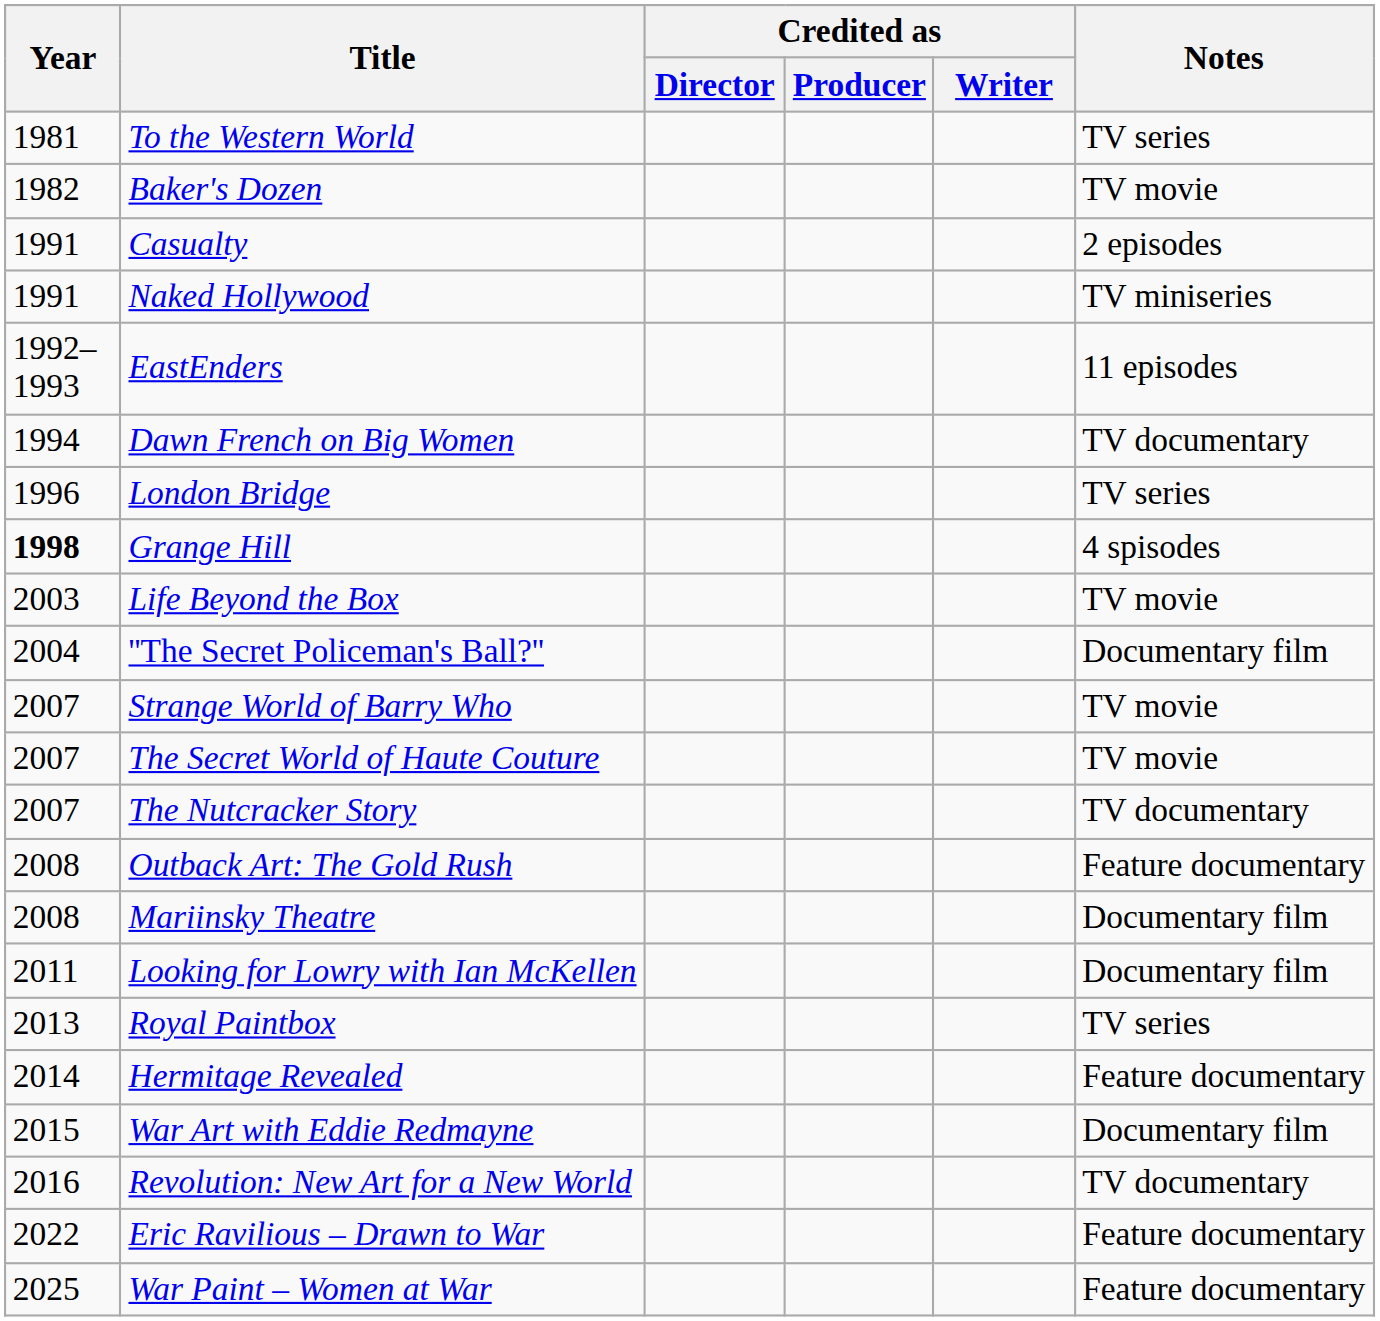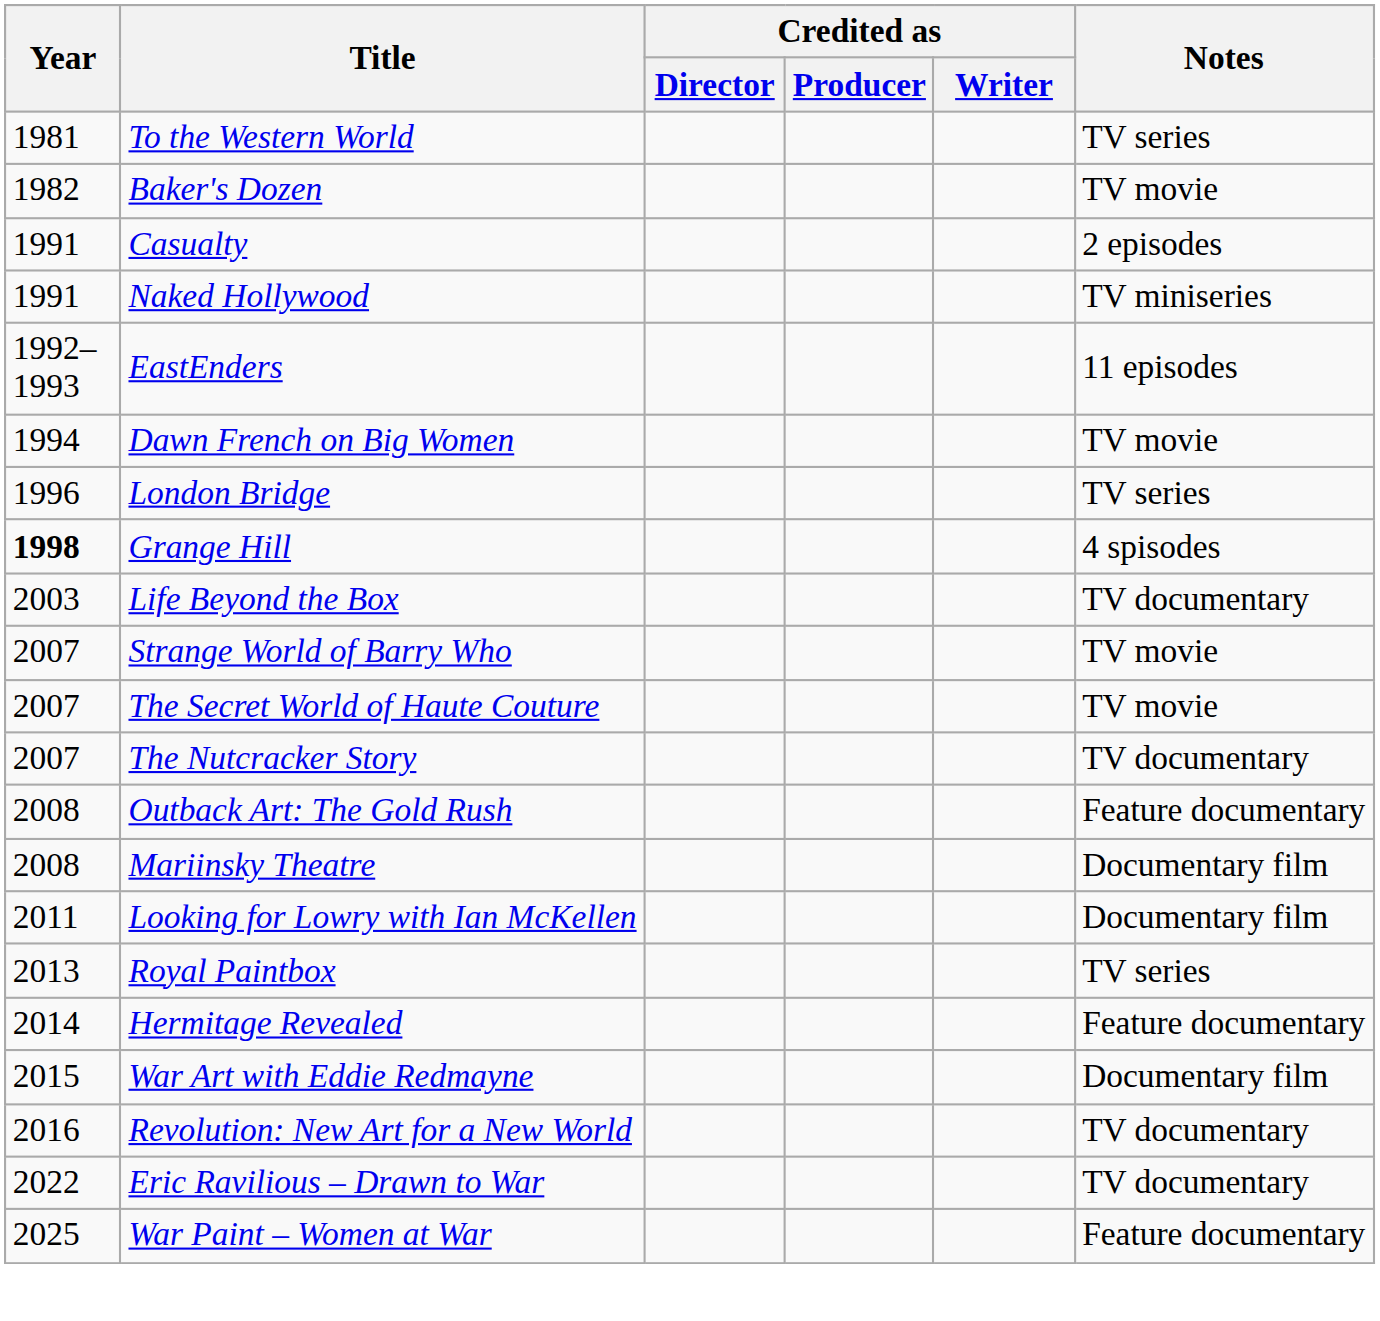Dawn French on Big Women | Notes: TV documentary -> TV movie
Life Beyond the Box | Notes: TV movie -> TV documentary
- row: 2004 | ''The Secret Policeman's Ball?'' | Documentary film
Eric Ravilious – Drawn to War | Notes: Feature documentary -> TV documentary
